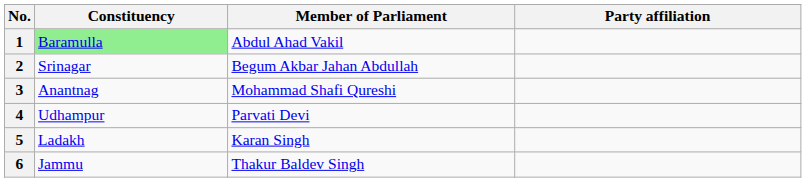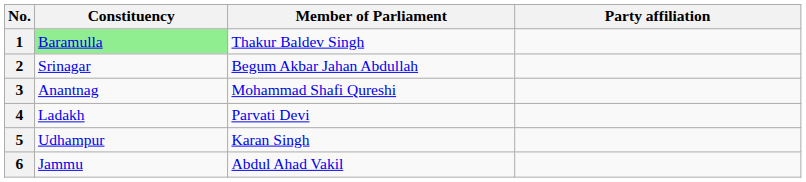1 | Member of Parliament: Abdul Ahad Vakil -> Thakur Baldev Singh
4 | Constituency: Udhampur -> Ladakh
5 | Constituency: Ladakh -> Udhampur
6 | Member of Parliament: Thakur Baldev Singh -> Abdul Ahad Vakil
